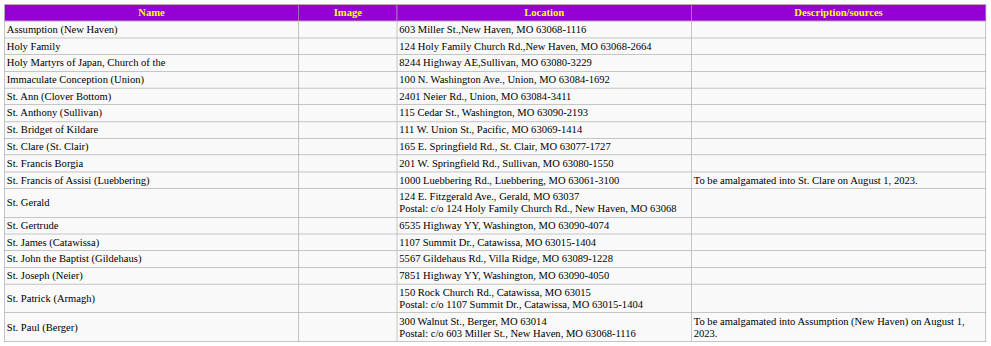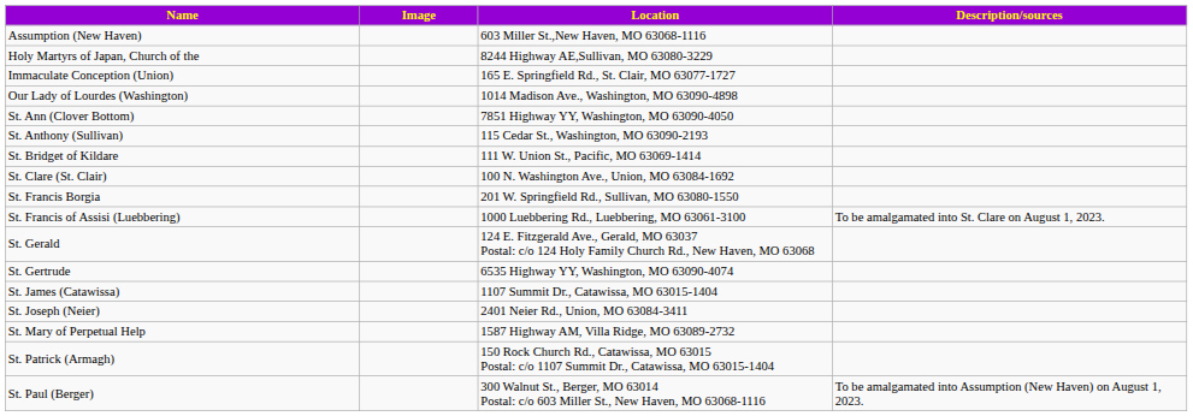- row: Holy Family | 124 Holy Family Church Rd.,New Haven, MO 63068-2664
Immaculate Conception (Union) | Location: 100 N. Washington Ave., Union, MO 63084-1692 -> 165 E. Springfield Rd., St. Clair, MO 63077-1727
+ row: Our Lady of Lourdes (Washington) | 1014 Madison Ave., Washington, MO 63090-4898
St. Ann (Clover Bottom) | Location: 2401 Neier Rd., Union, MO 63084-3411 -> 7851 Highway YY, Washington, MO 63090-4050
St. Clare (St. Clair) | Location: 165 E. Springfield Rd., St. Clair, MO 63077-1727 -> 100 N. Washington Ave., Union, MO 63084-1692
- row: St. John the Baptist (Gildehaus) | 5567 Gildehaus Rd., Villa Ridge, MO 63089-1228
St. Joseph (Neier) | Location: 7851 Highway YY, Washington, MO 63090-4050 -> 2401 Neier Rd., Union, MO 63084-3411
+ row: St. Mary of Perpetual Help | 1587 Highway AM, Villa Ridge, MO 63089-2732
